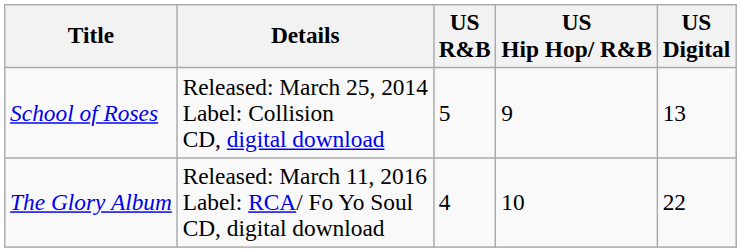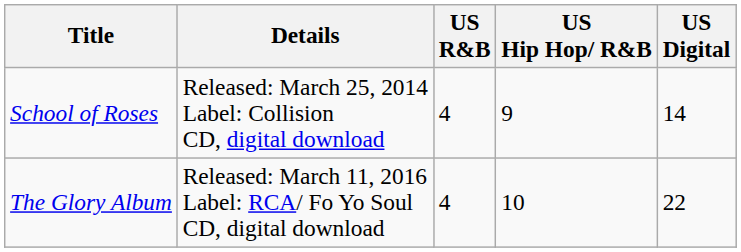School of Roses | US R&B: 5 -> 4
School of Roses | US Digital: 13 -> 14
